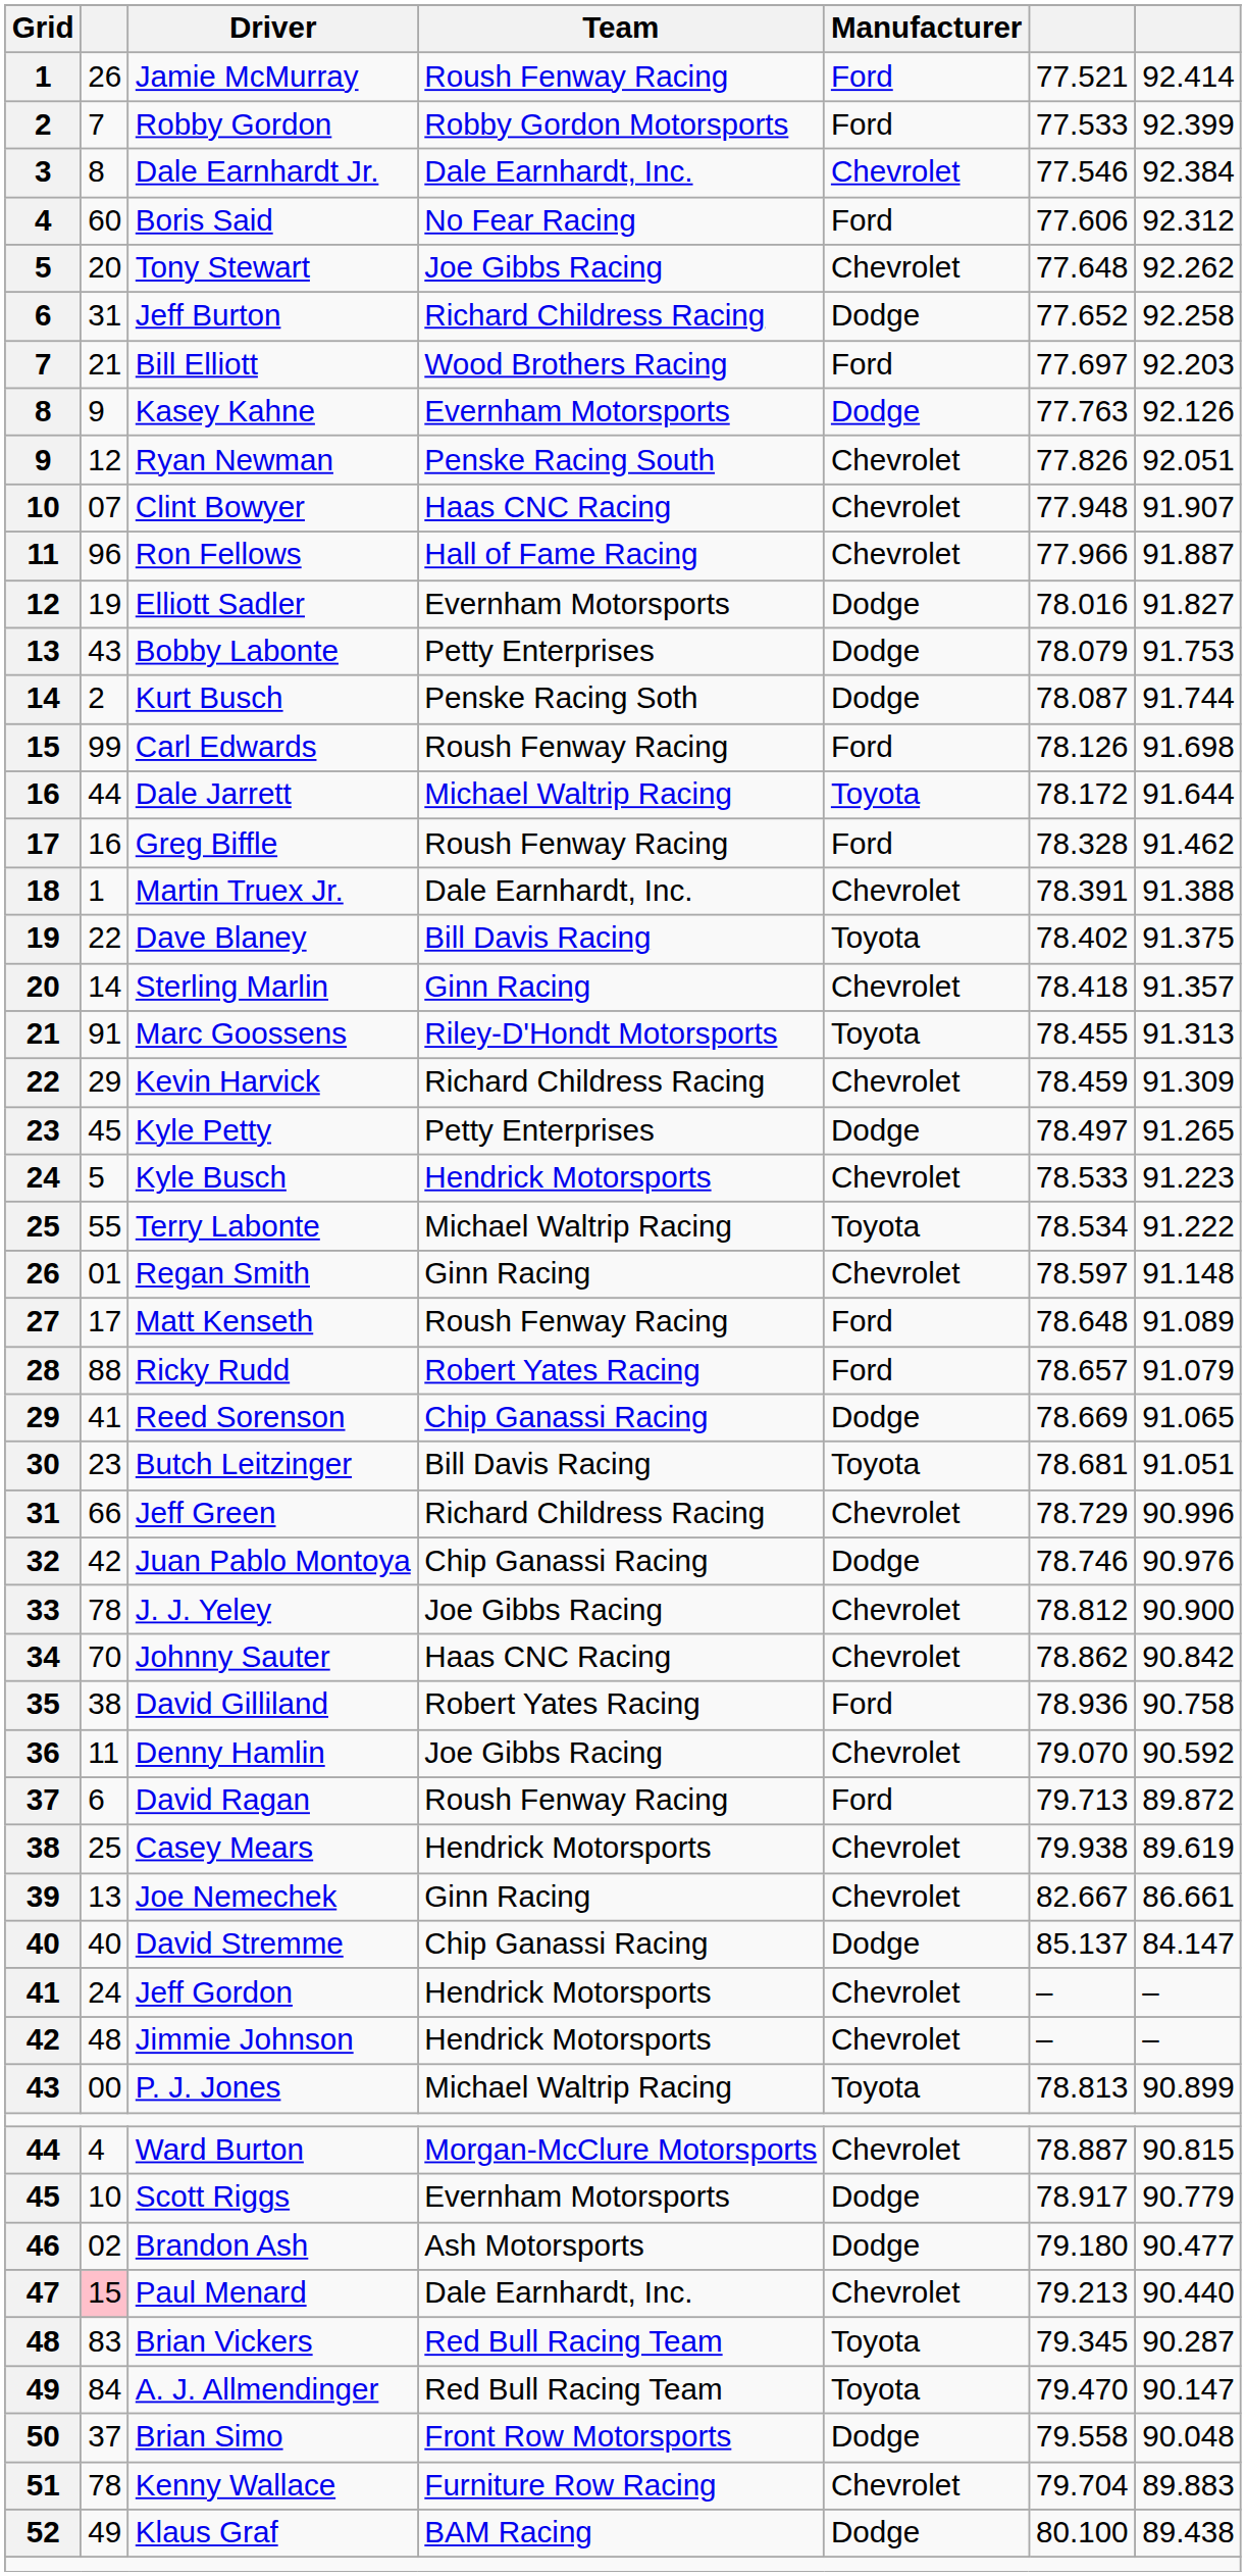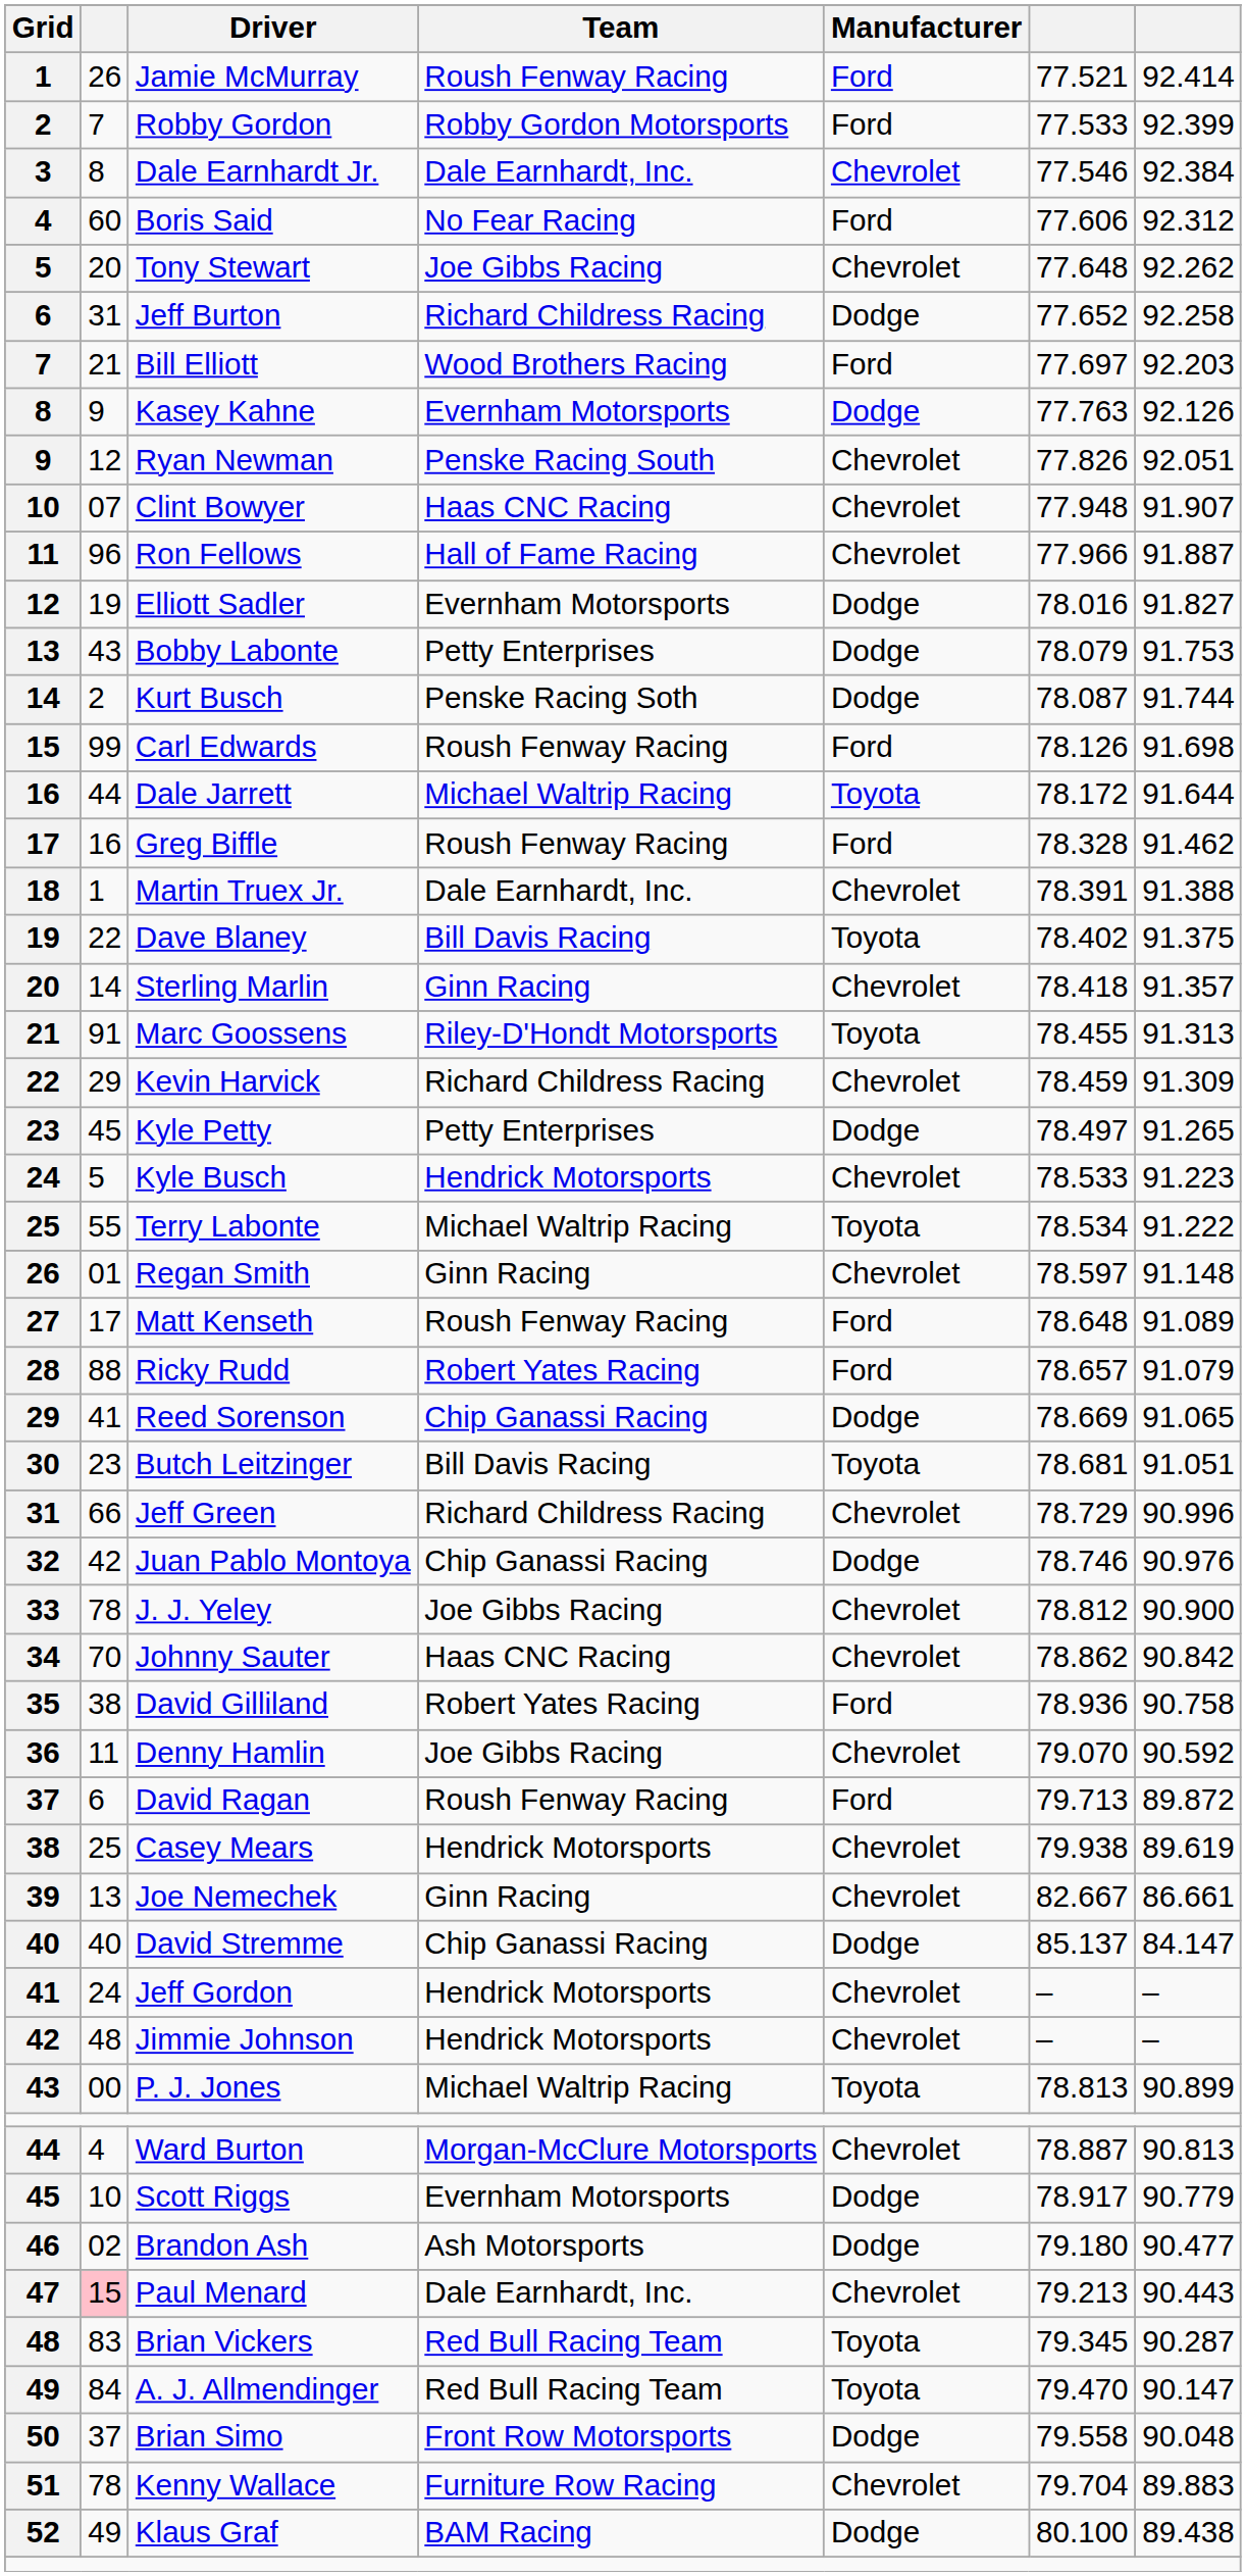Ward Burton | column 7: 90.815 -> 90.813
Paul Menard | column 7: 90.440 -> 90.443
